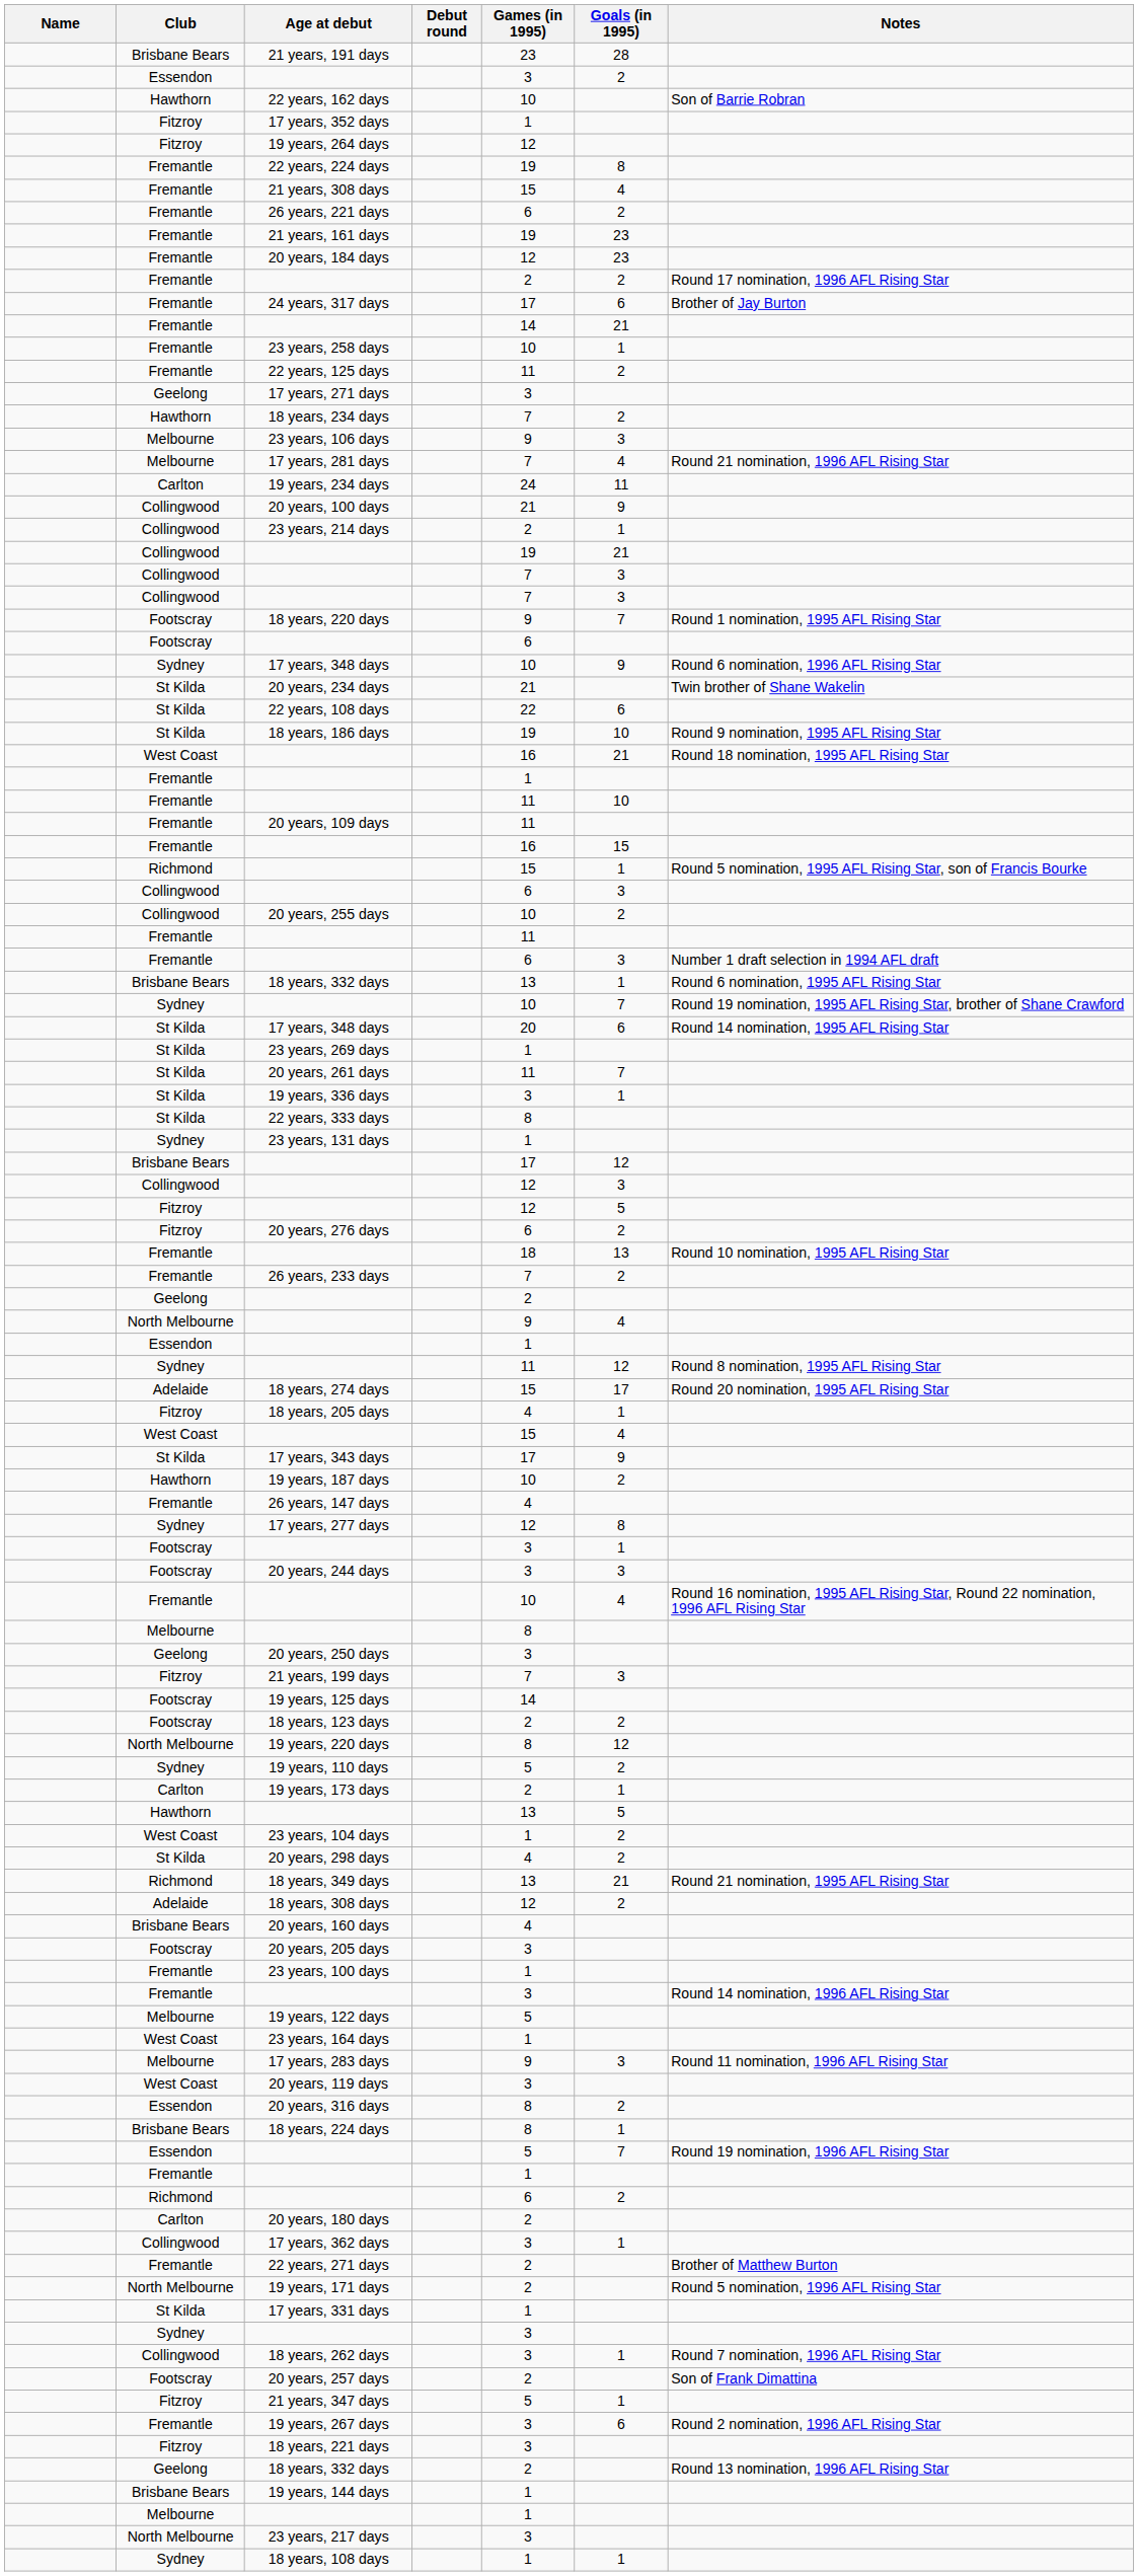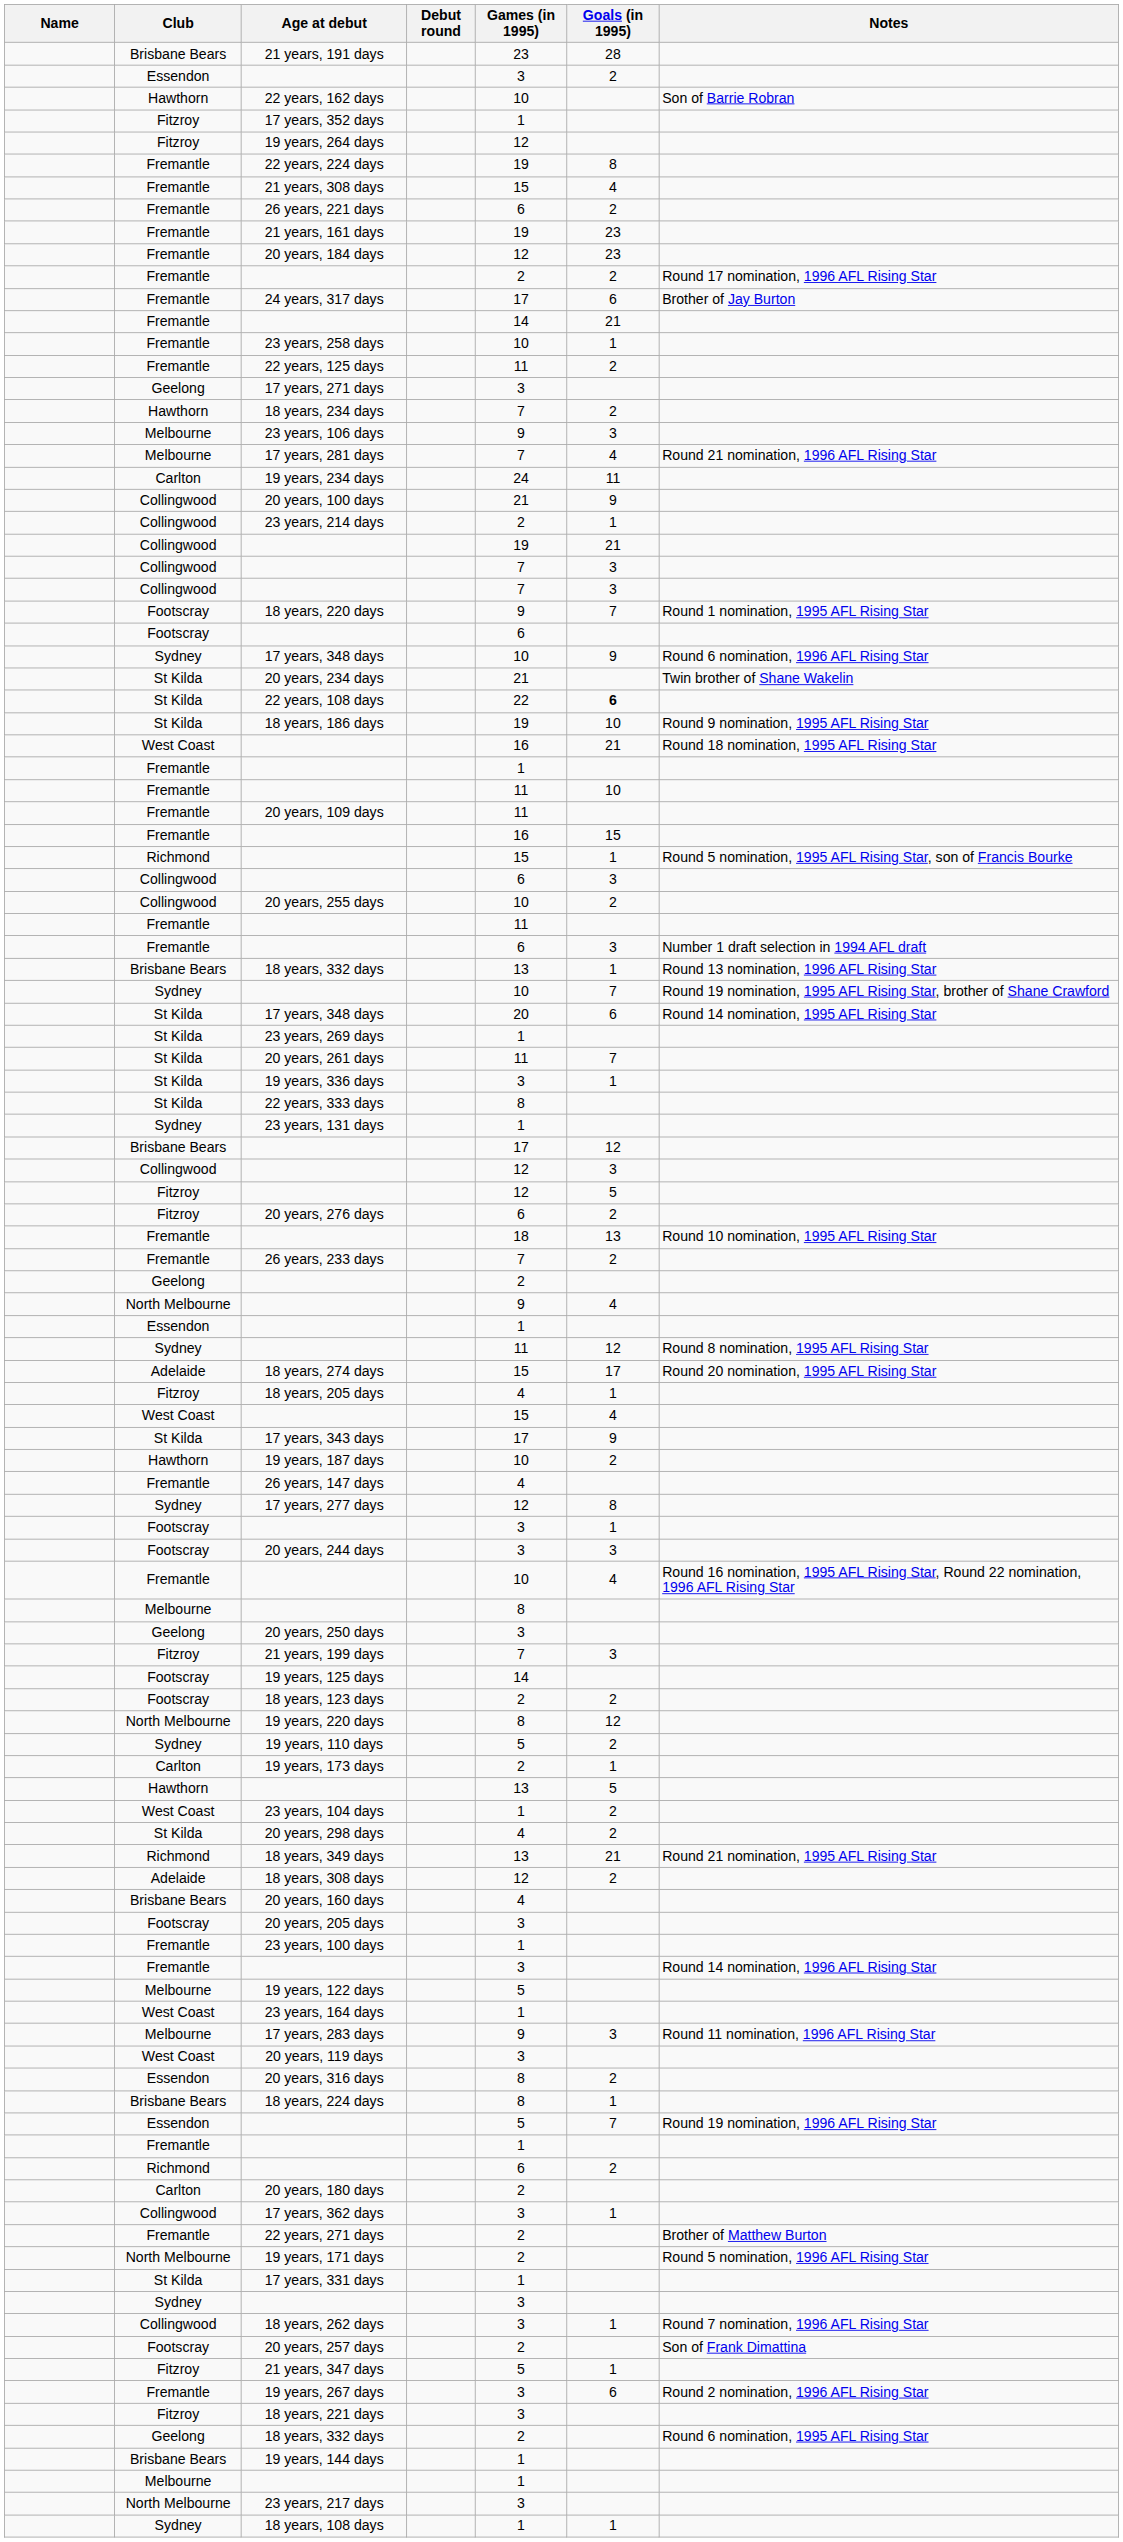22 years, 108 days | Goals (in 1995): normal -> bold
Brisbane Bears / 18 years, 332 days | Notes: Round 6 nomination, 1995 AFL Rising Star -> Round 13 nomination, 1996 AFL Rising Star
Geelong / 18 years, 332 days | Notes: Round 13 nomination, 1996 AFL Rising Star -> Round 6 nomination, 1995 AFL Rising Star
